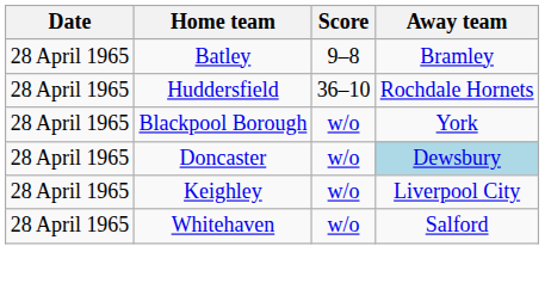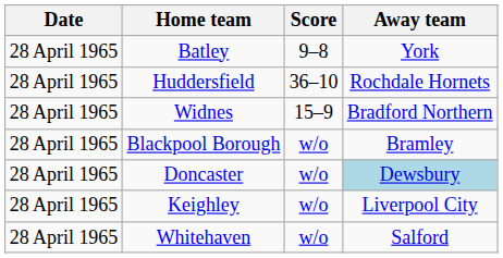Batley | Away team: Bramley -> York
+ row: 28 April 1965 | Widnes | 15–9 | Bradford Northern
Blackpool Borough | Away team: York -> Bramley
